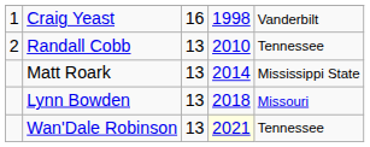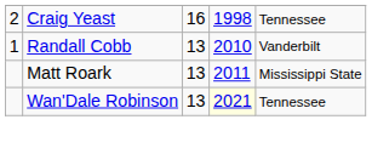Craig Yeast | column 1: 1 -> 2
Craig Yeast | column 5: Vanderbilt -> Tennessee
Randall Cobb | column 1: 2 -> 1
Randall Cobb | column 5: Tennessee -> Vanderbilt
Matt Roark | column 4: 2014 -> 2011
- row: Lynn Bowden | 13 | 2018 | Missouri
